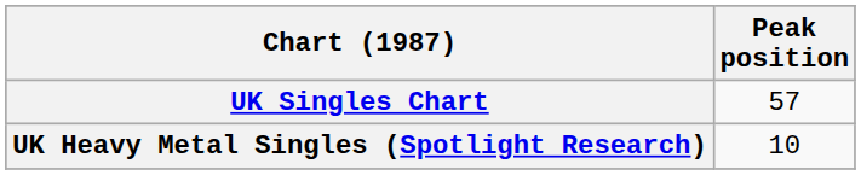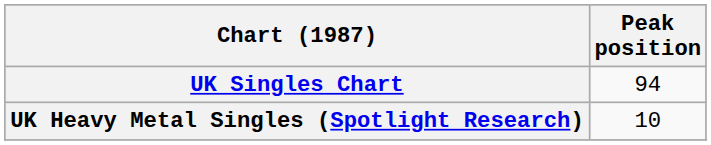UK Singles Chart | Peak position: 57 -> 94
